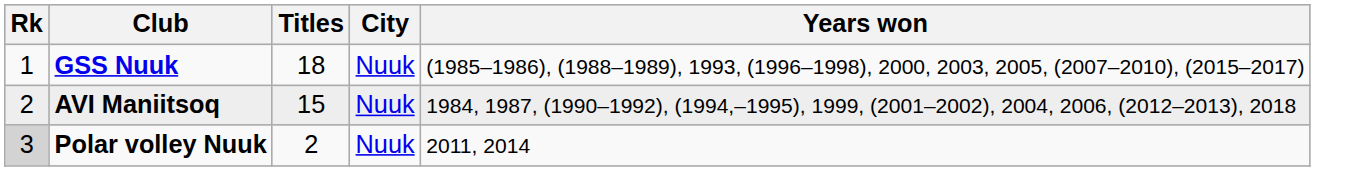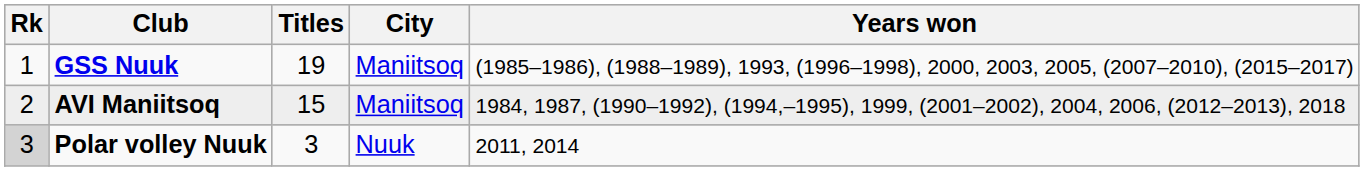GSS Nuuk | Titles: 18 -> 19
GSS Nuuk | City: Nuuk -> Maniitsoq
AVI Maniitsoq | City: Nuuk -> Maniitsoq
Polar volley Nuuk | Titles: 2 -> 3
